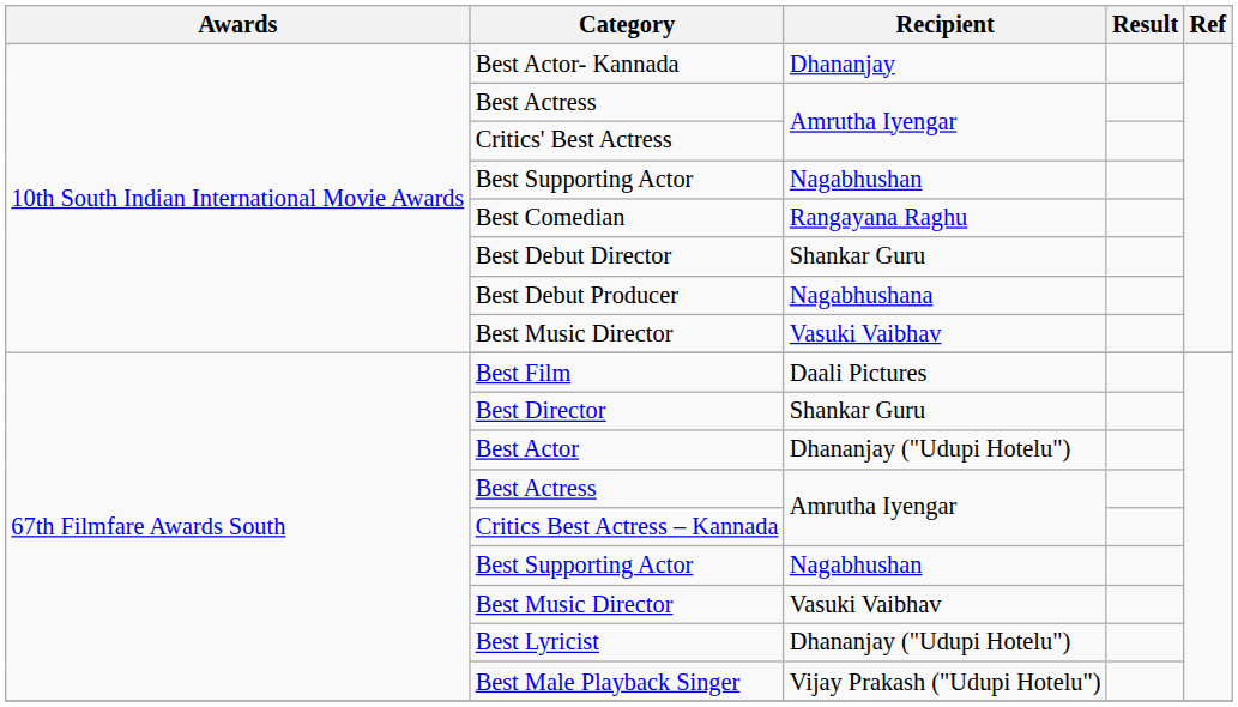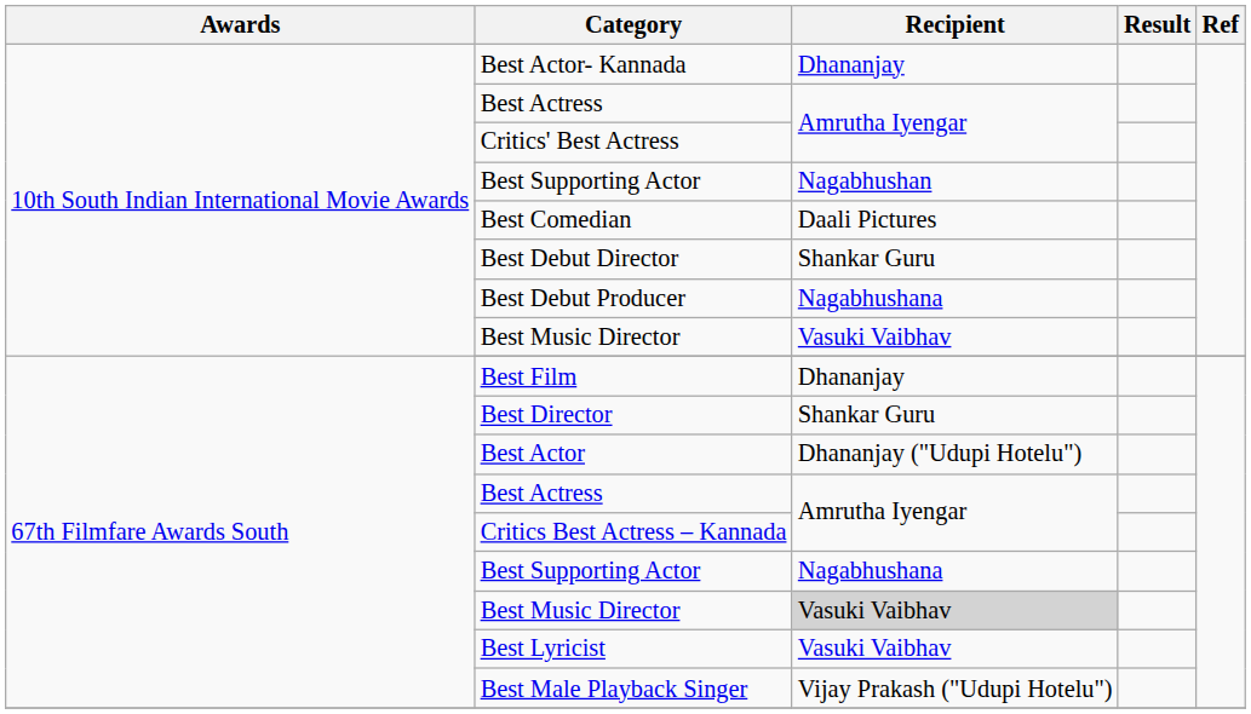Best Comedian | Recipient: Rangayana Raghu -> Daali Pictures
Best Film | Recipient: Daali Pictures -> Dhananjay
67th Filmfare Awards South / Best Supporting Actor | Recipient: Nagabhushan -> Nagabhushana
67th Filmfare Awards South / Best Music Director | Recipient: no background -> lightgrey background
Best Lyricist | Recipient: Dhananjay ("Udupi Hotelu") -> Vasuki Vaibhav
